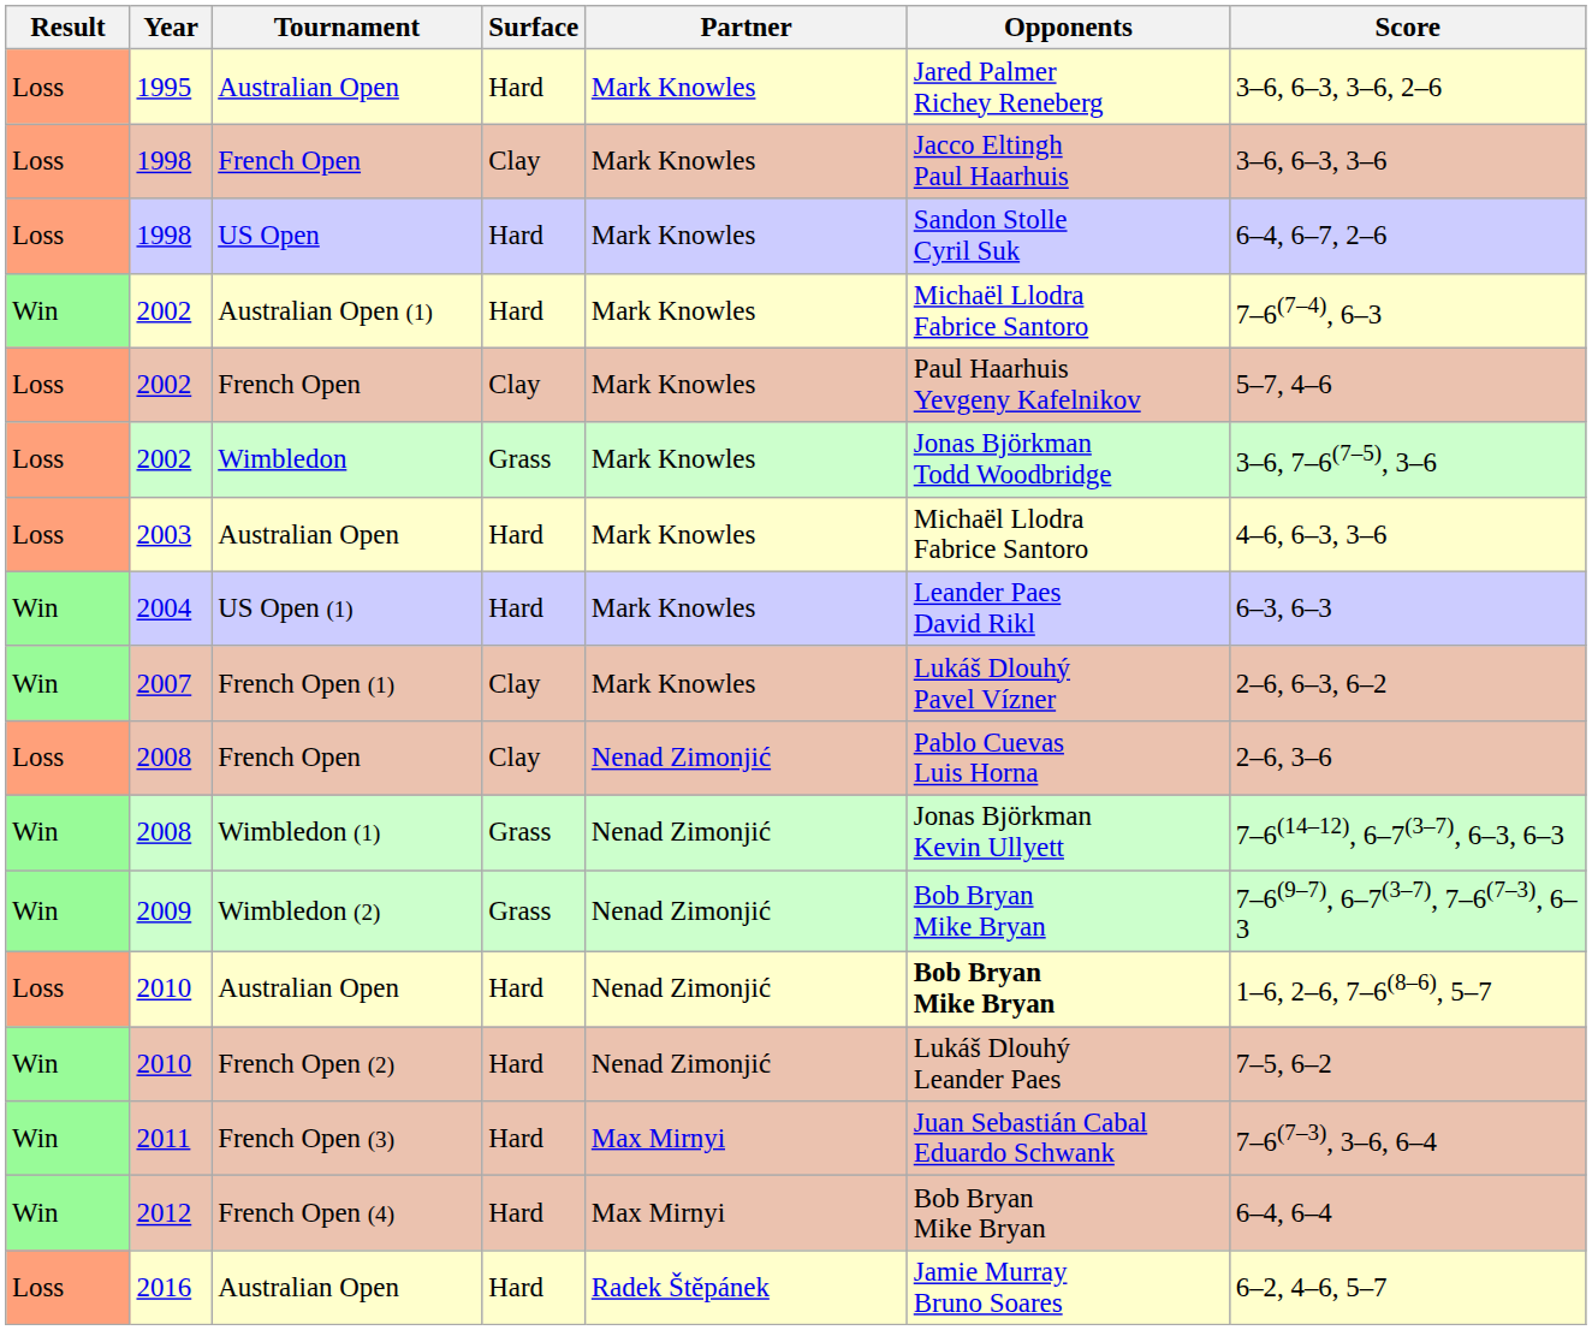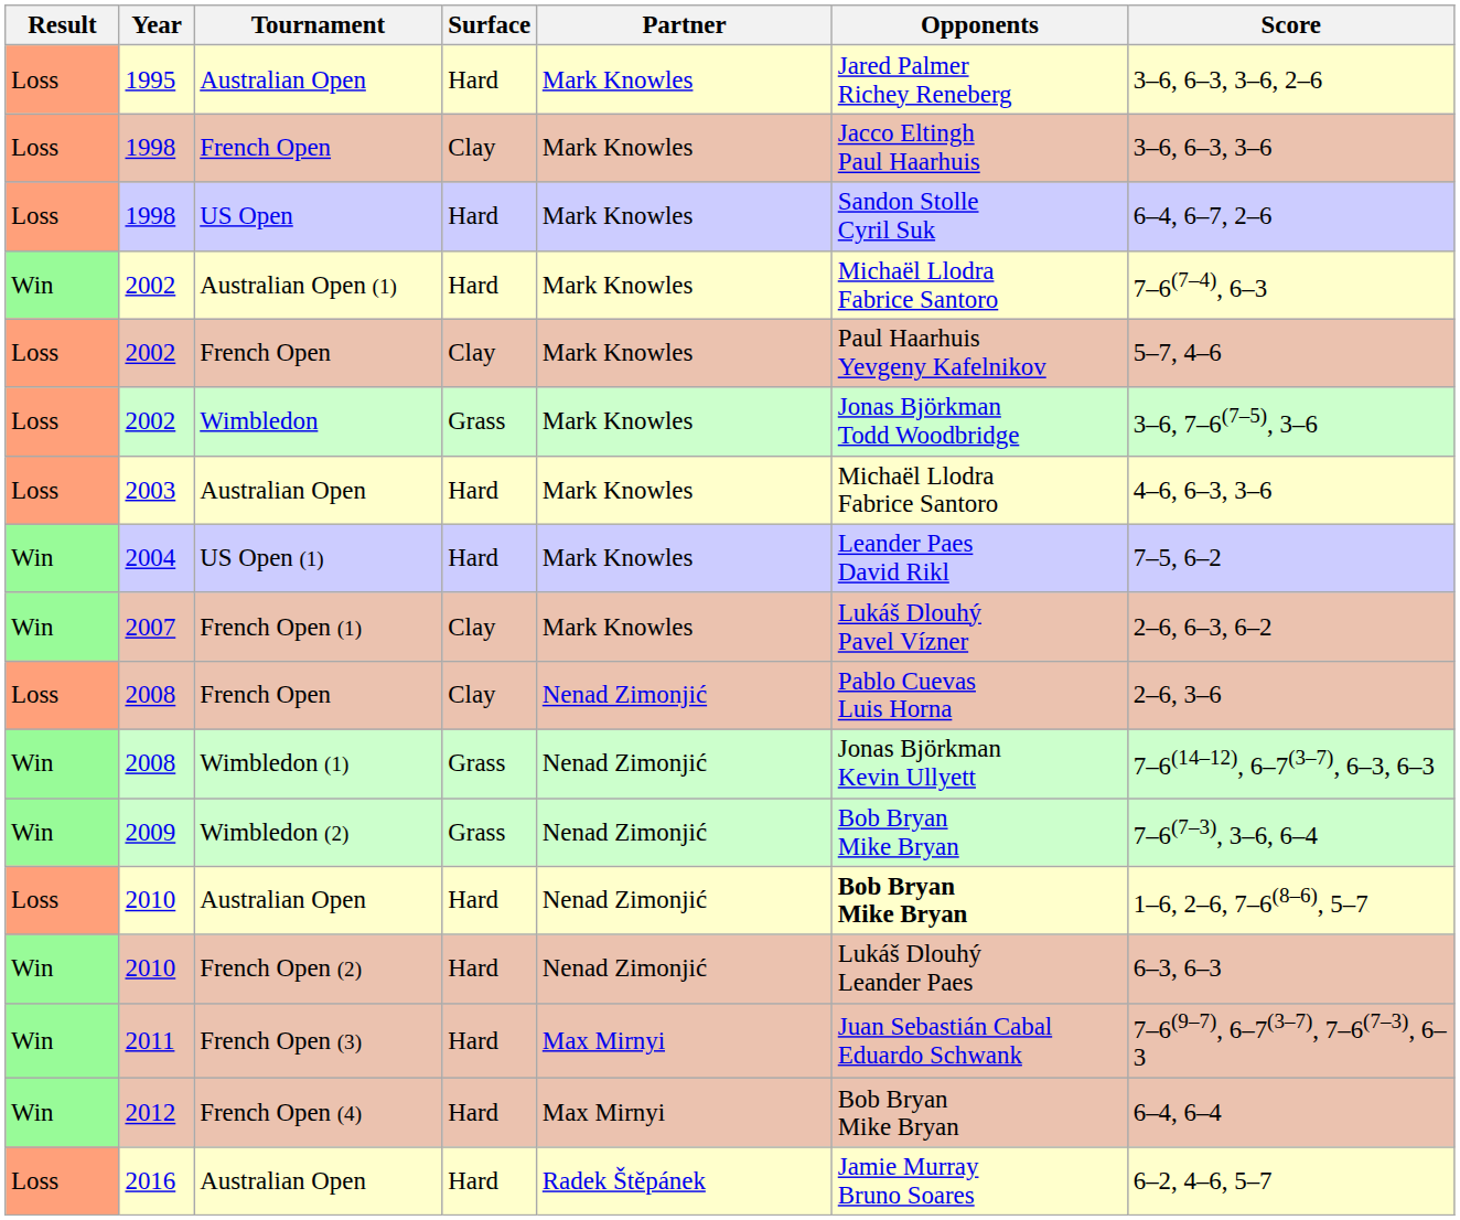2004 | Score: 6–3, 6–3 -> 7–5, 6–2
2009 | Score: 7–6(9–7), 6–7(3–7), 7–6(7–3), 6–3 -> 7–6(7–3), 3–6, 6–4
2010 / French Open (2) | Score: 7–5, 6–2 -> 6–3, 6–3
2011 | Score: 7–6(7–3), 3–6, 6–4 -> 7–6(9–7), 6–7(3–7), 7–6(7–3), 6–3
